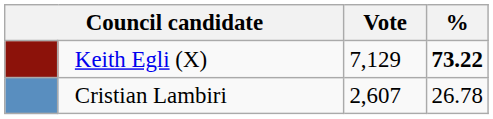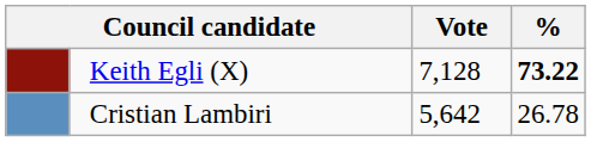Keith Egli (X) | Vote: 7,129 -> 7,128
Cristian Lambiri | Vote: 2,607 -> 5,642
